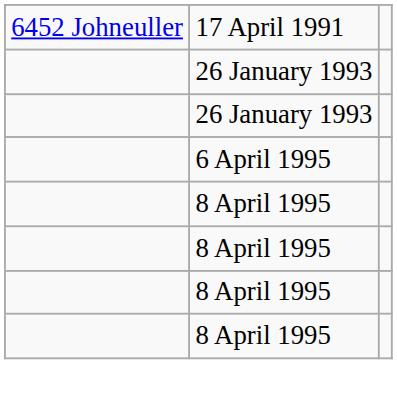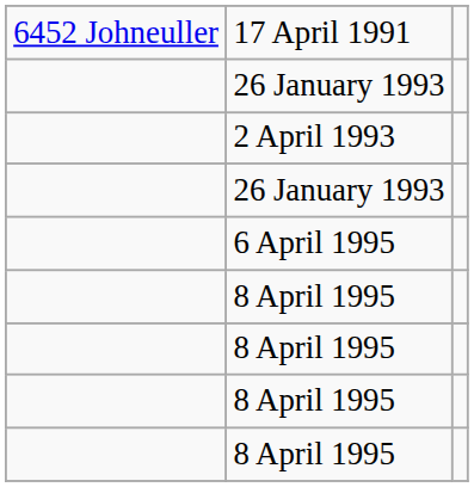+ row: 2 April 1993
